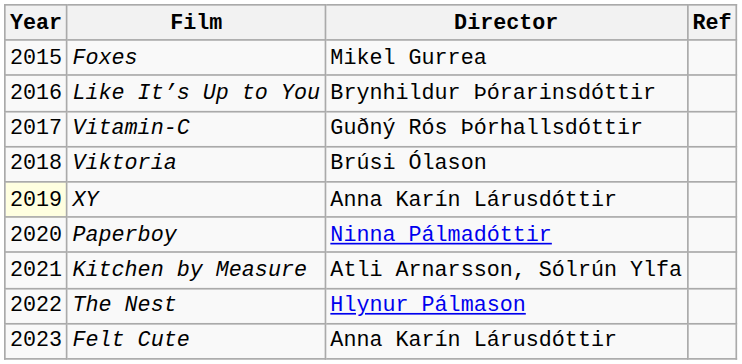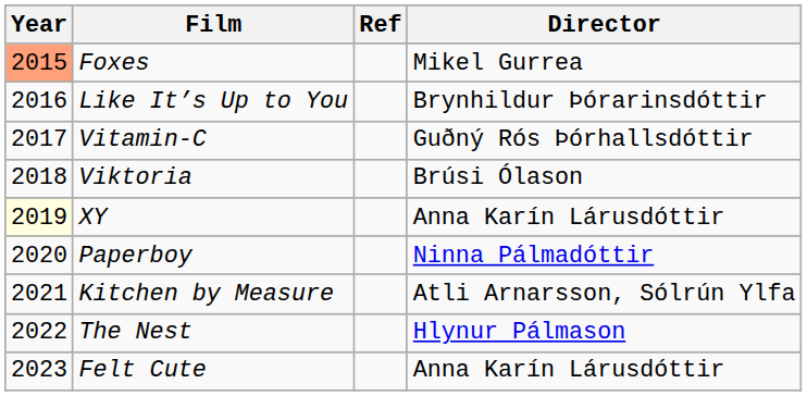columns swapped: Director <-> Ref
Foxes | Year: no background -> lightsalmon background
